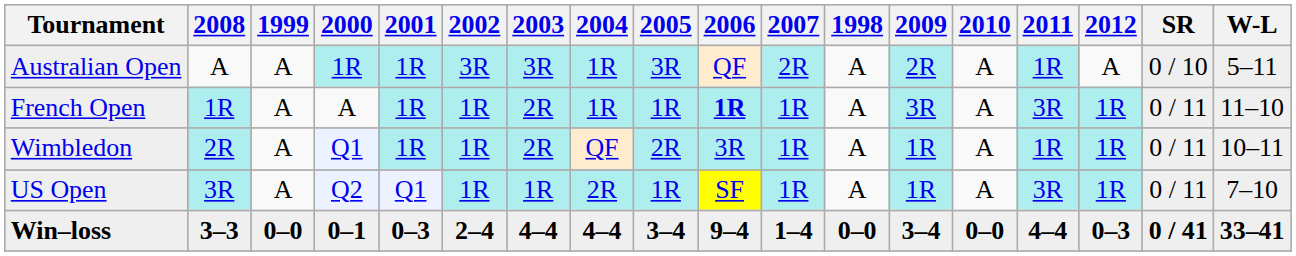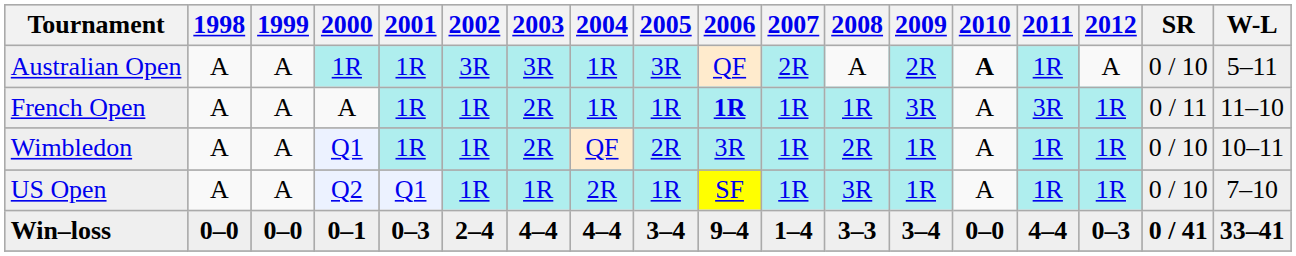columns swapped: 1998 <-> 2008
Australian Open | 2010: normal -> bold
Wimbledon | SR: 0 / 11 -> 0 / 10
US Open | 2011: 3R -> 1R
US Open | SR: 0 / 11 -> 0 / 10
